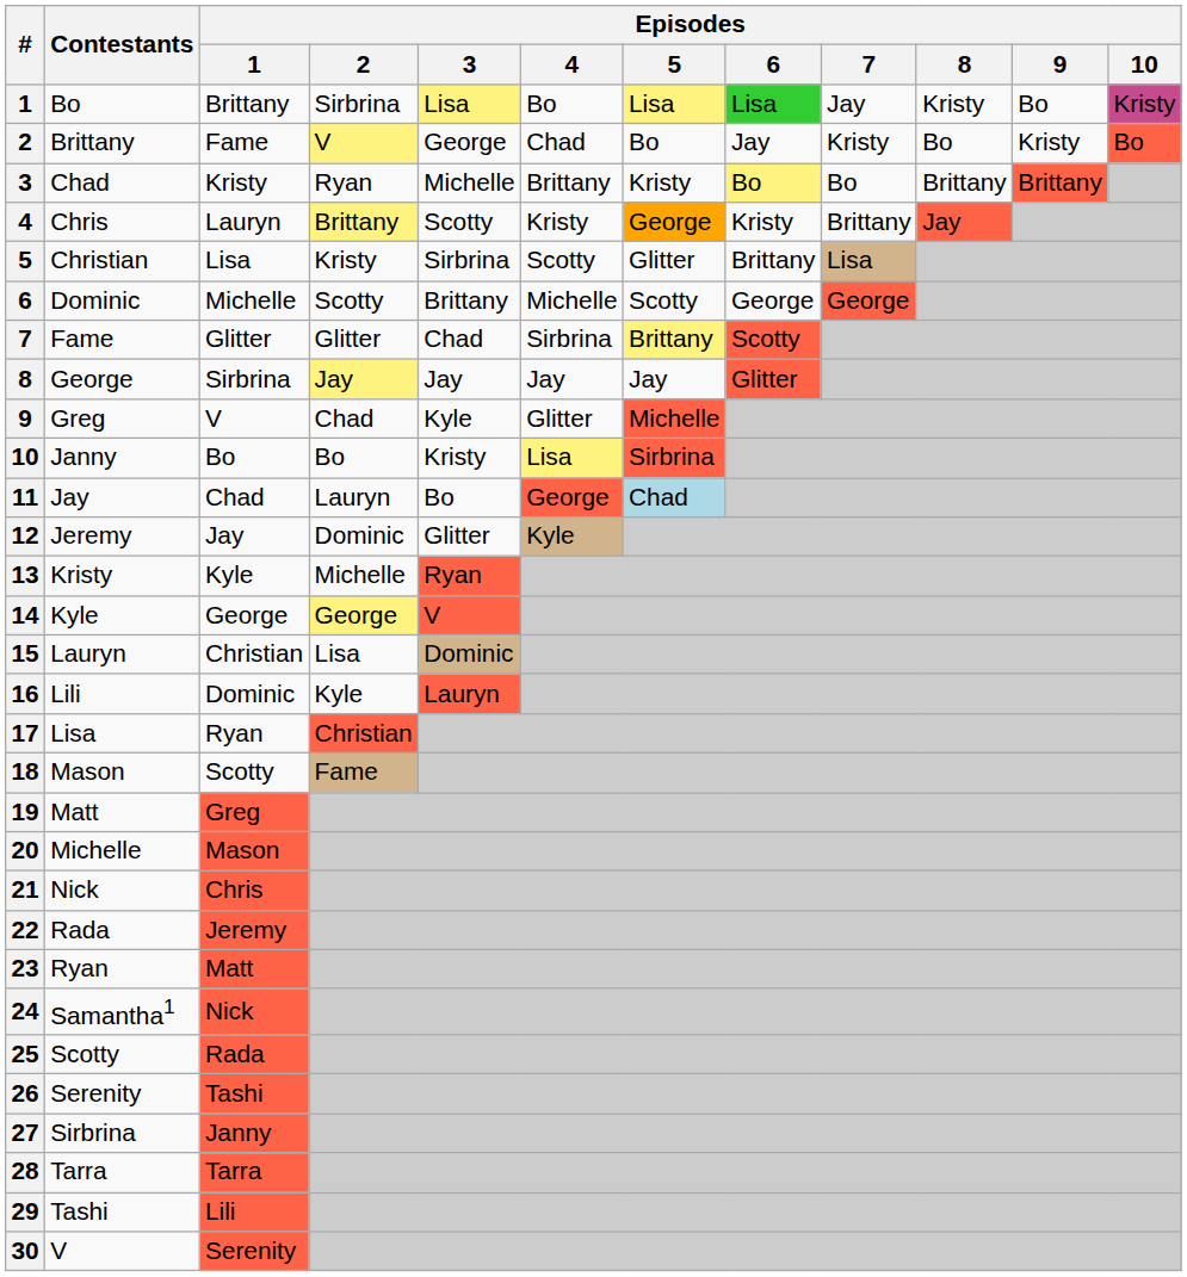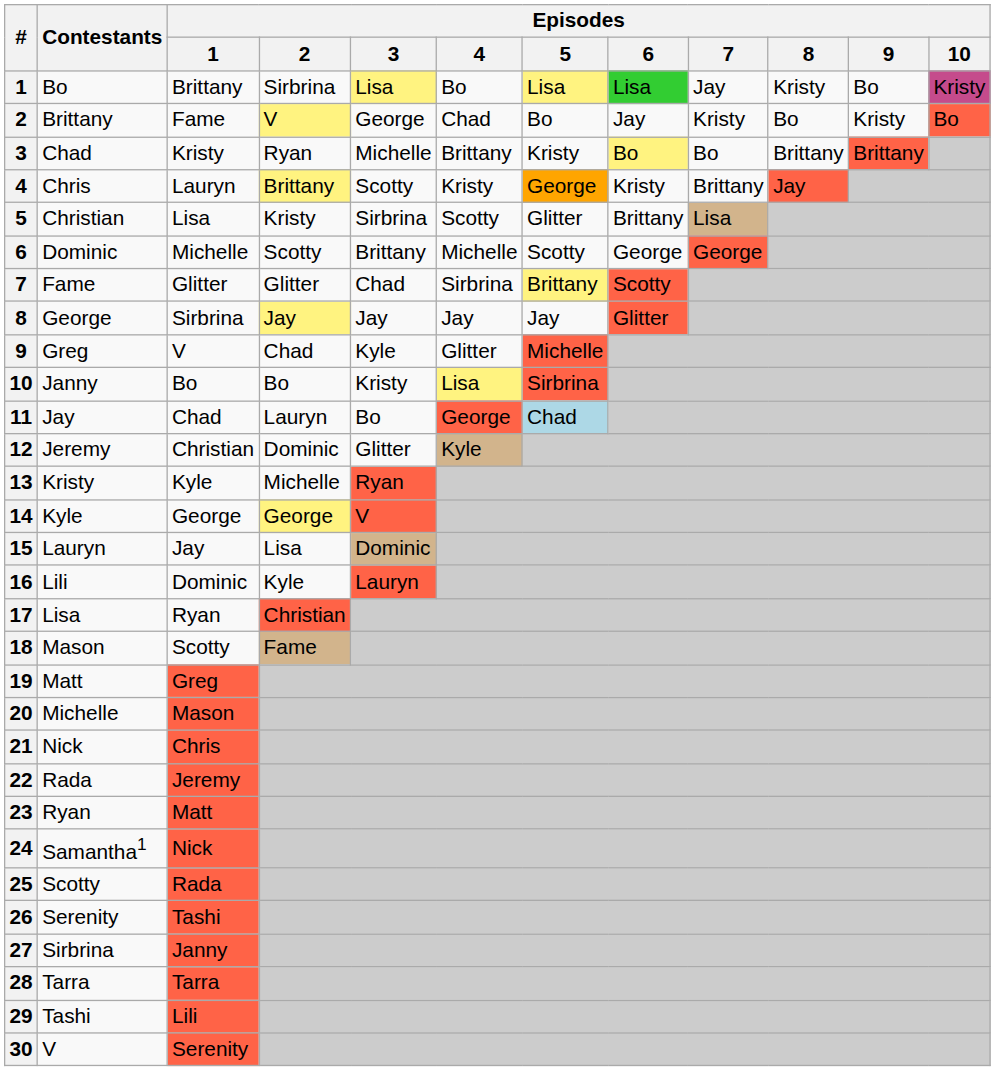12 | Episodes / 1: Jay -> Christian
15 | Episodes / 1: Christian -> Jay
